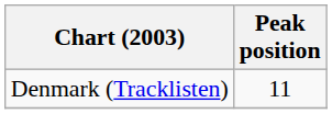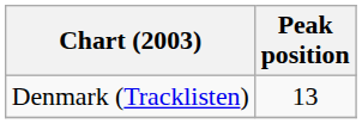Denmark (Tracklisten) | Peak position: 11 -> 13
